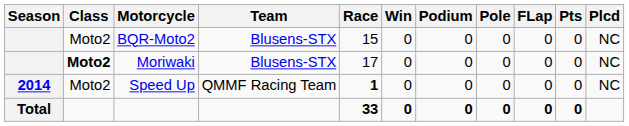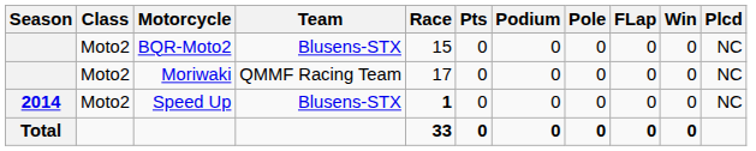columns swapped: Win <-> Pts
Moriwaki | Class: bold -> normal
Moriwaki | Team: Blusens-STX -> QMMF Racing Team
Speed Up | Team: QMMF Racing Team -> Blusens-STX
